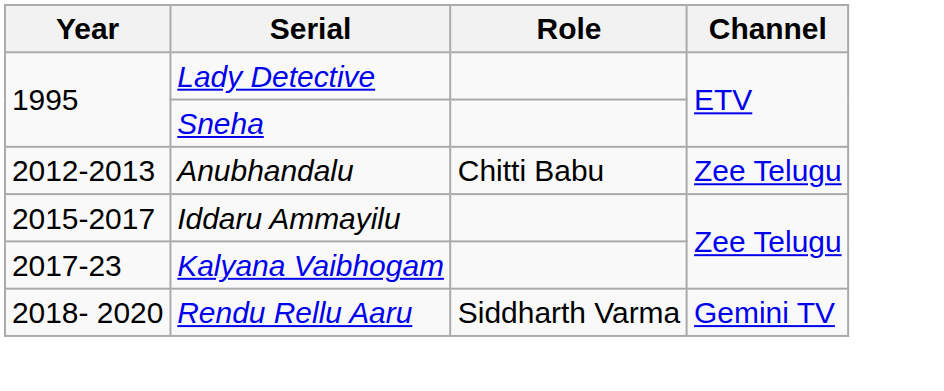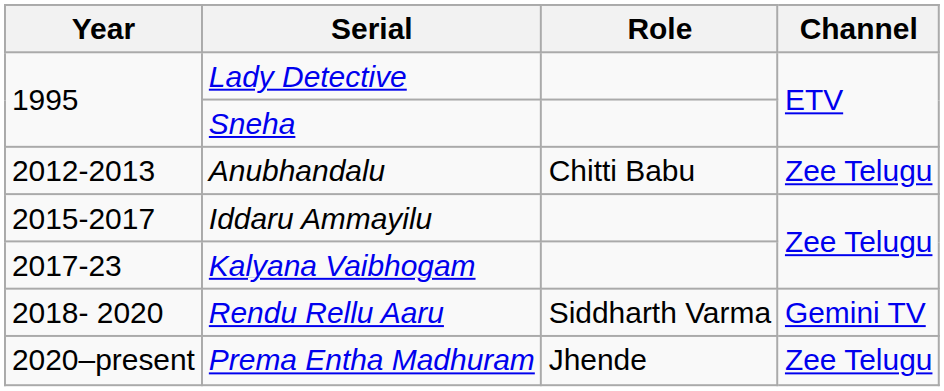+ row: 2020–present | Prema Entha Madhuram | Jhende | Zee Telugu
